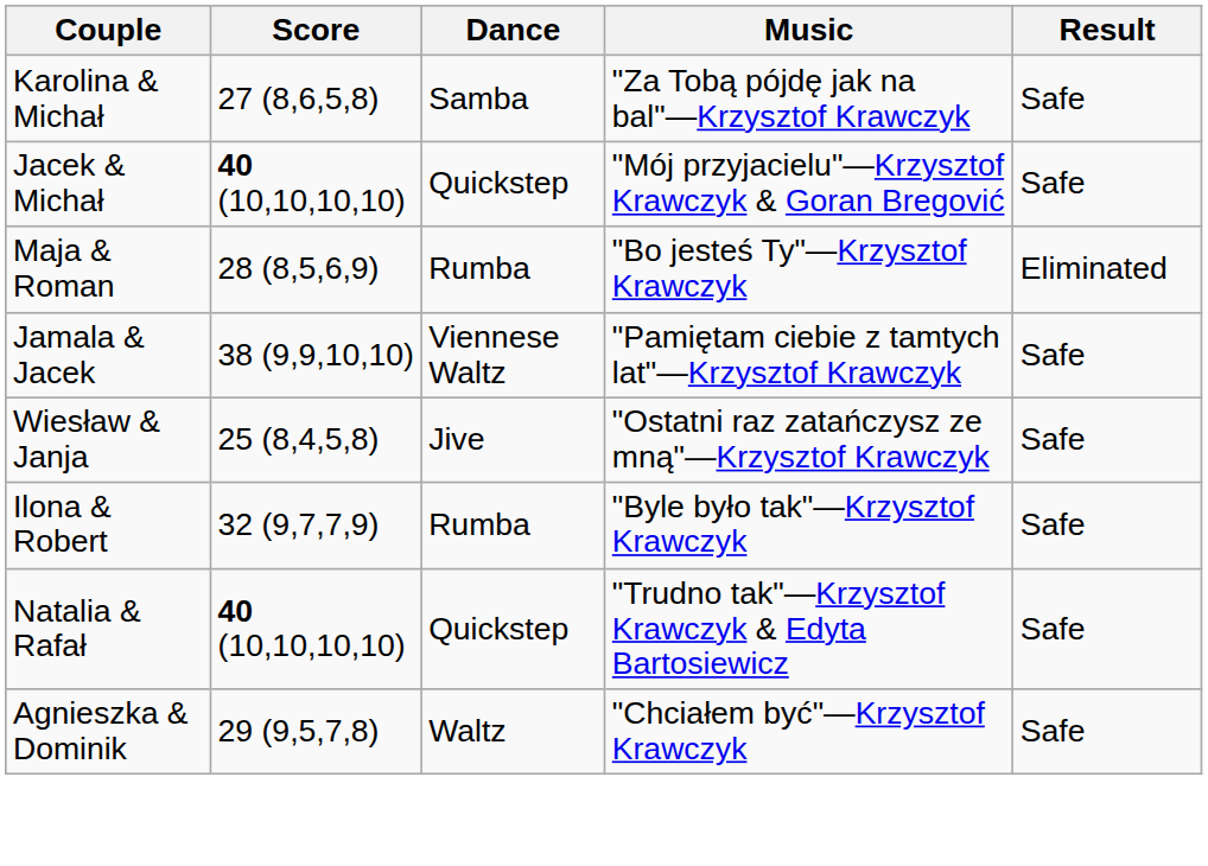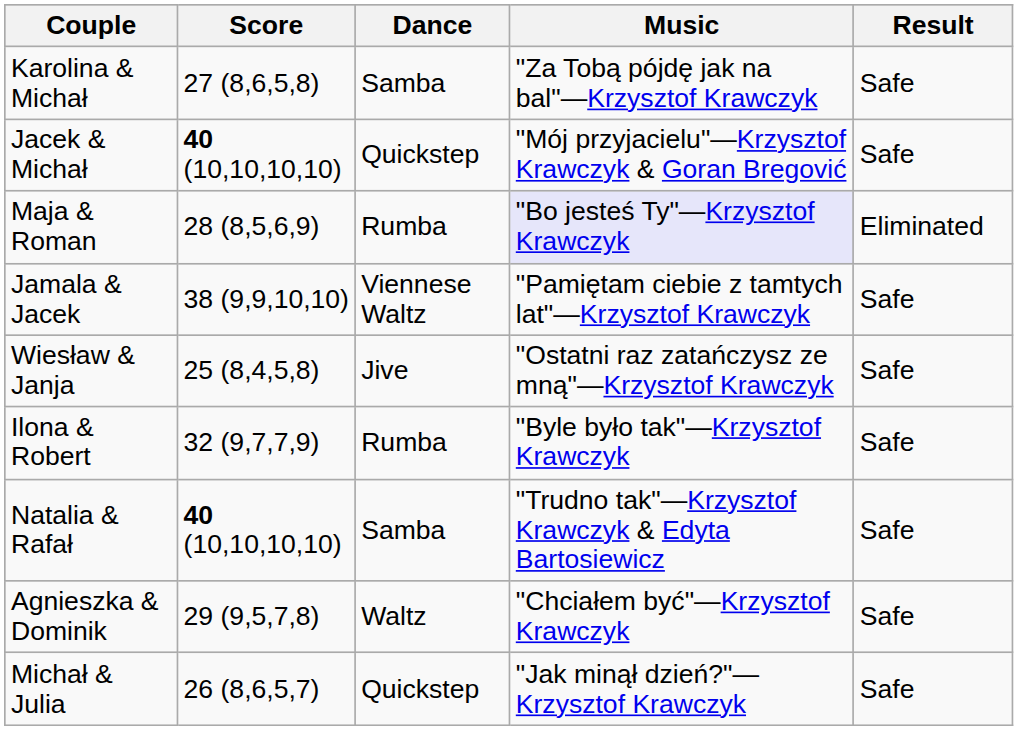Maja & Roman | Music: no background -> lavender background
Natalia & Rafał | Dance: Quickstep -> Samba
+ row: Michał & Julia | 26 (8,6,5,7) | Quickstep | "Jak minął dzień?"—Krzysztof Krawczyk | Safe
